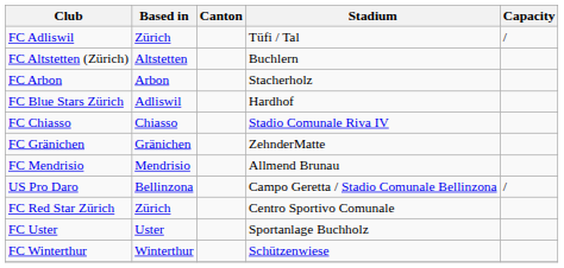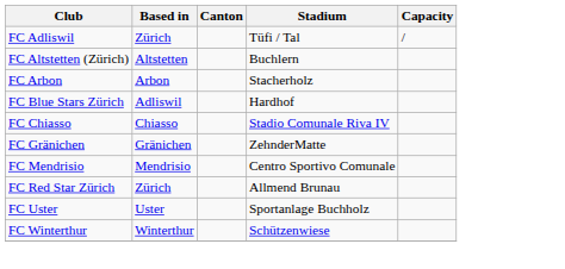FC Mendrisio | Stadium: Allmend Brunau -> Centro Sportivo Comunale
- row: US Pro Daro | Bellinzona | Campo Geretta / Stadio Comunale Bellinzona | /
FC Red Star Zürich | Stadium: Centro Sportivo Comunale -> Allmend Brunau
